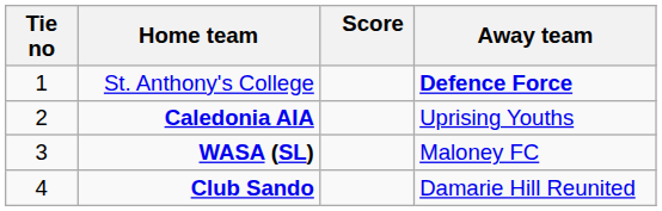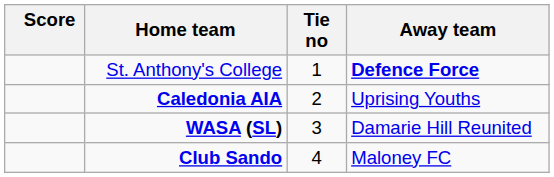columns swapped: Tie no <-> Score
WASA (SL) | Away team: Maloney FC -> Damarie Hill Reunited
Club Sando | Away team: Damarie Hill Reunited -> Maloney FC
